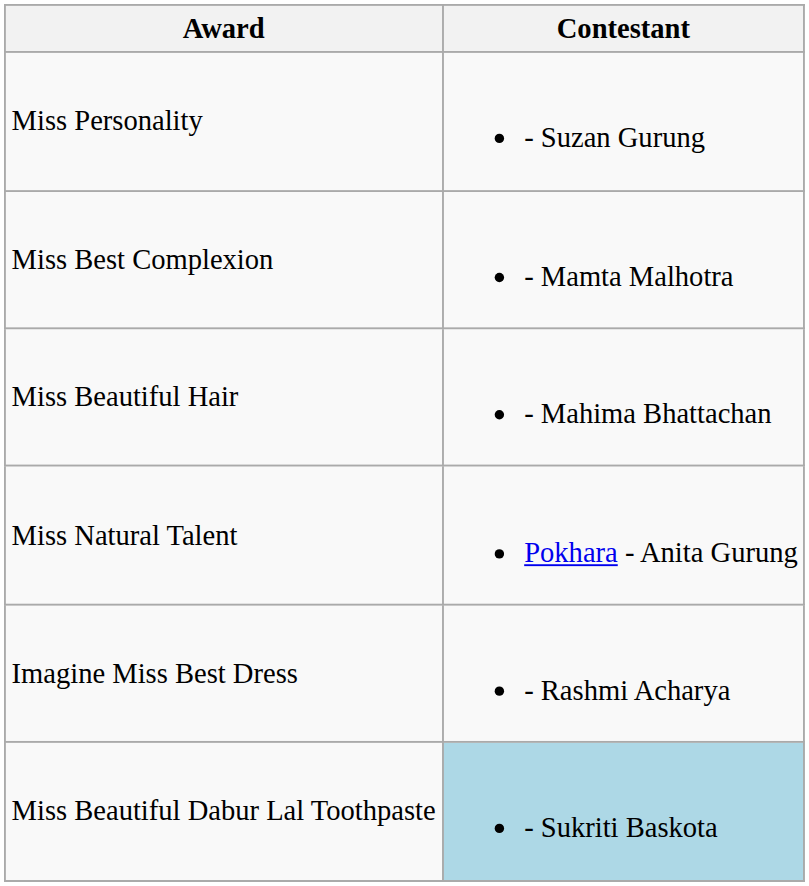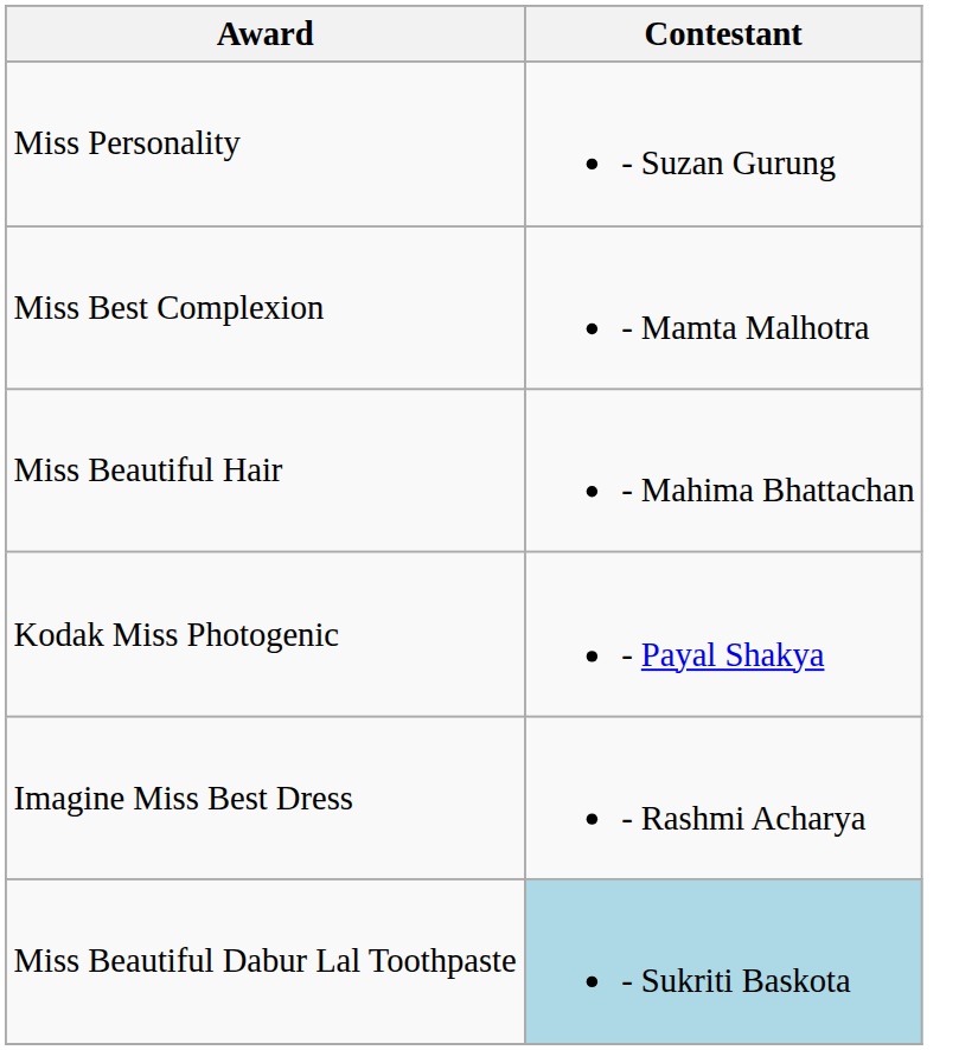+ row: Kodak Miss Photogenic | - Payal Shakya
- row: Miss Natural Talent | Pokhara - Anita Gurung
